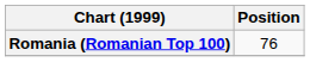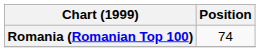Romania (Romanian Top 100) | Position: 76 -> 74
